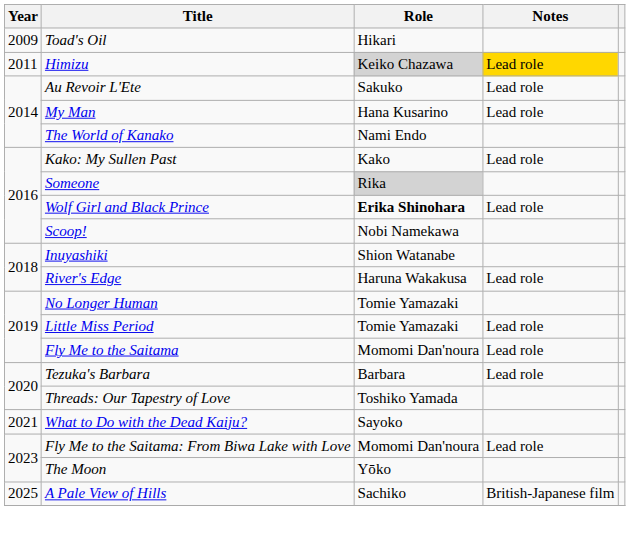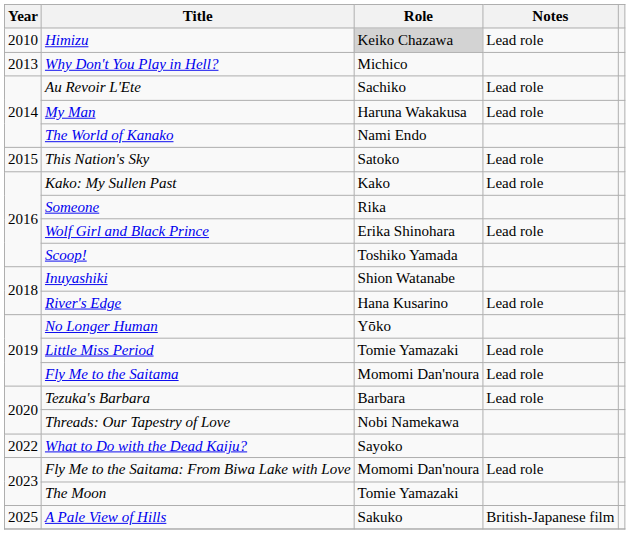- row: 2009 | Toad's Oil | Hikari
Himizu | Year: 2011 -> 2010
Himizu | Notes: gold background -> no background
+ row: 2013 | Why Don't You Play in Hell? | Michico
Au Revoir L'Ete | Role: Sakuko -> Sachiko
My Man | Role: Hana Kusarino -> Haruna Wakakusa
+ row: 2015 | This Nation's Sky | Satoko | Lead role
Someone | Role: lightgrey background -> no background
Wolf Girl and Black Prince | Role: bold -> normal
Scoop! | Role: Nobi Namekawa -> Toshiko Yamada
River's Edge | Role: Haruna Wakakusa -> Hana Kusarino
No Longer Human | Role: Tomie Yamazaki -> Yōko
Threads: Our Tapestry of Love | Role: Toshiko Yamada -> Nobi Namekawa
What to Do with the Dead Kaiju? | Year: 2021 -> 2022
The Moon | Role: Yōko -> Tomie Yamazaki
A Pale View of Hills | Role: Sachiko -> Sakuko
